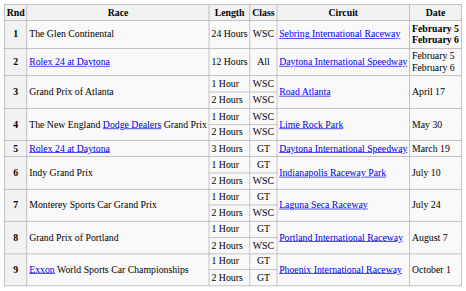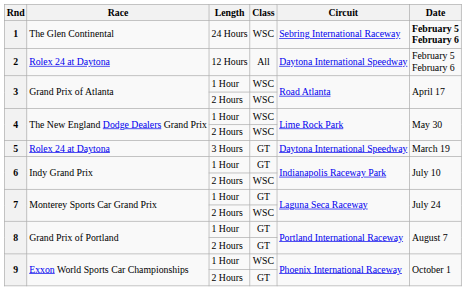8 / 2 Hours | Class: WSC -> GT
9 / 1 Hour | Class: GT -> WSC
